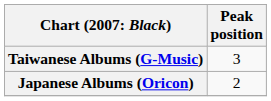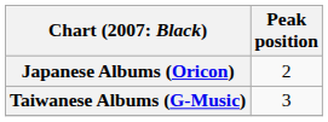rows swapped: Japanese Albums (Oricon) <-> Taiwanese Albums (G-Music)
